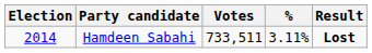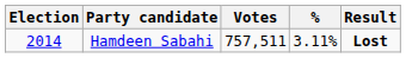Hamdeen Sabahi | Votes: 733,511 -> 757,511
